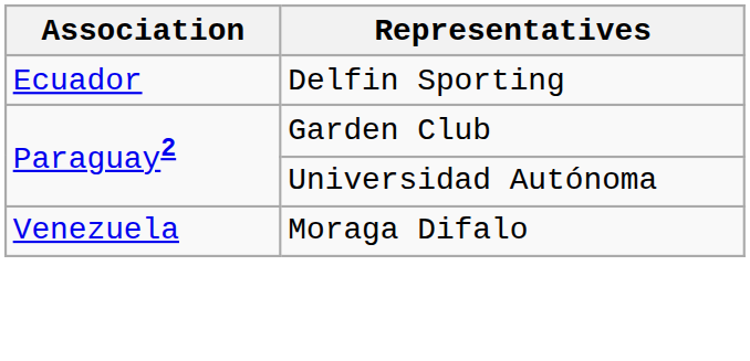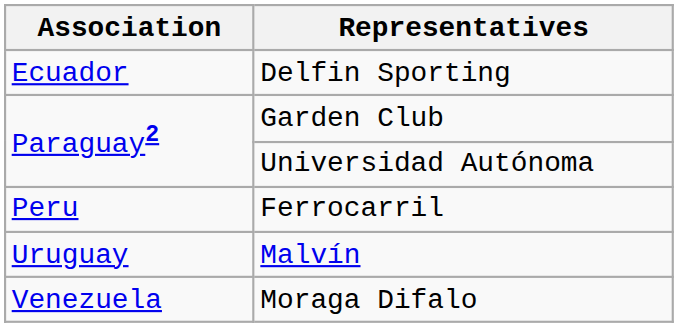+ row: Peru | Ferrocarril
+ row: Uruguay | Malvín
